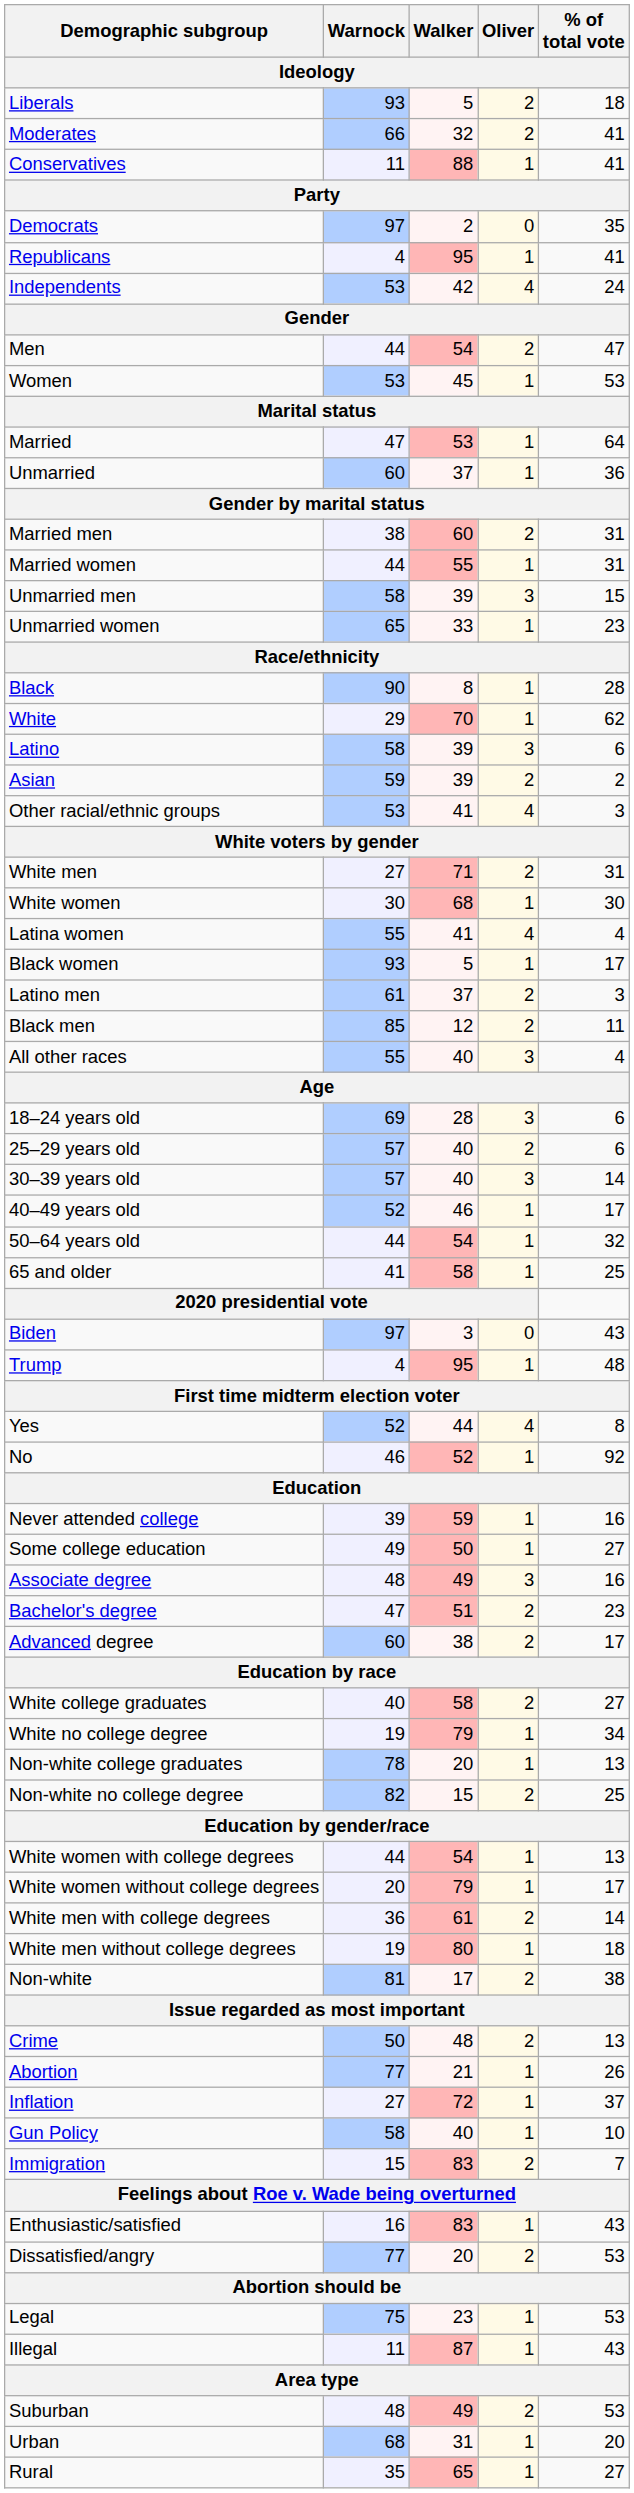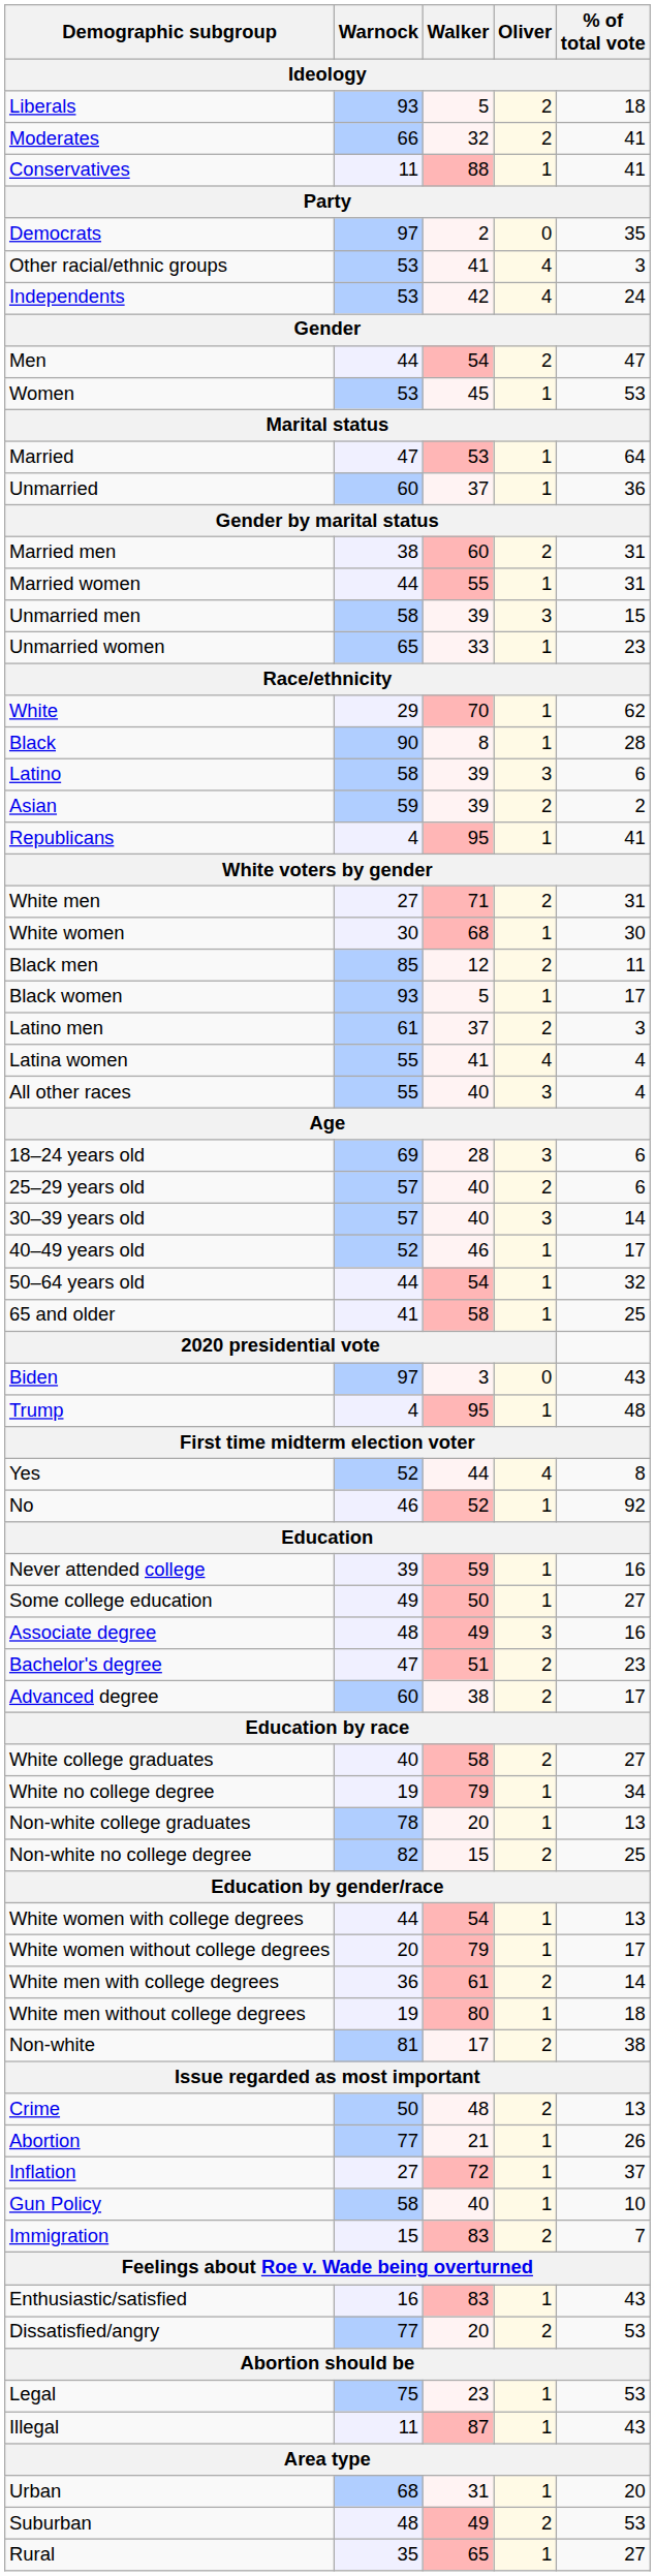rows swapped: Republicans <-> Other racial/ethnic groups
rows swapped: White <-> Black
rows swapped: Black men <-> Latina women
rows swapped: Urban <-> Suburban
